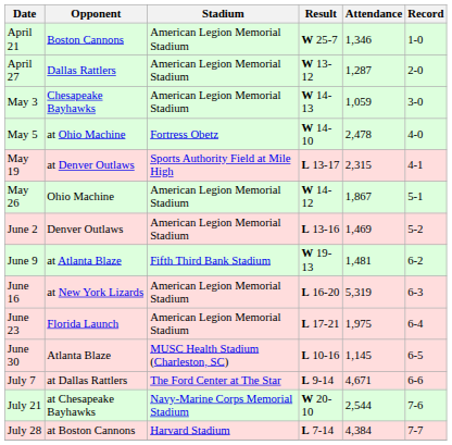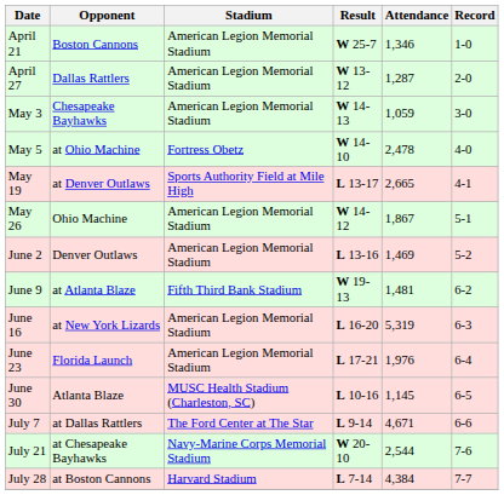May 19 | Attendance: 2,315 -> 2,665
June 23 | Attendance: 1,975 -> 1,976
